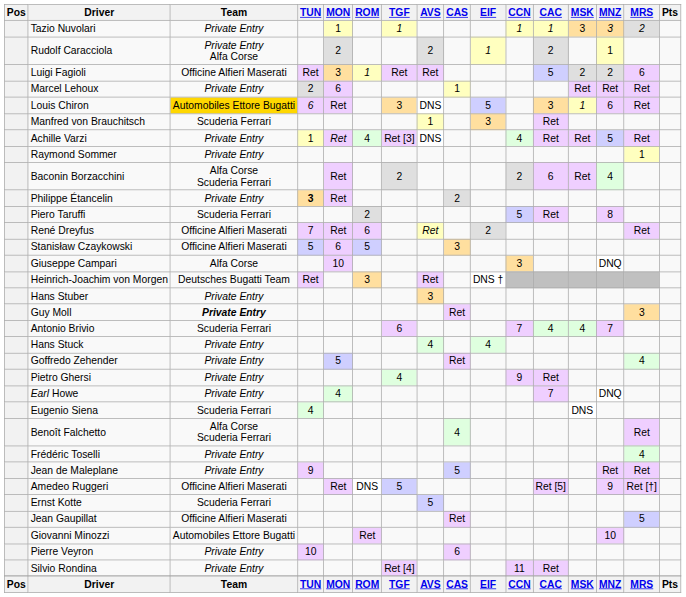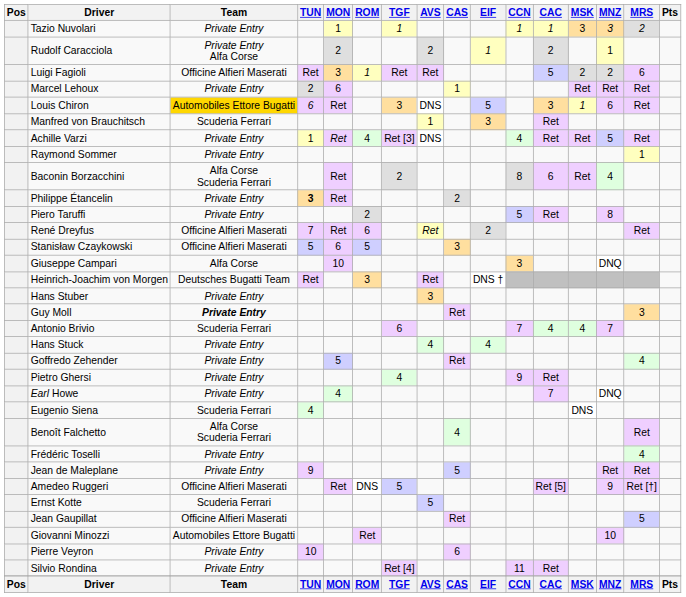Baconin Borzacchini | CCN: 2 -> 8
Piero Taruffi | Team: Scuderia Ferrari -> Private Entry
